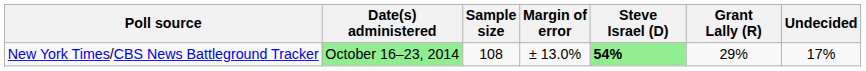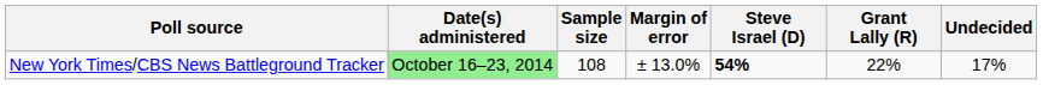New York Times/CBS News Battleground Tracker | Steve Israel (D): lightgreen background -> no background
New York Times/CBS News Battleground Tracker | Grant Lally (R): 29% -> 22%
